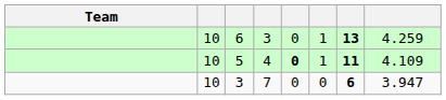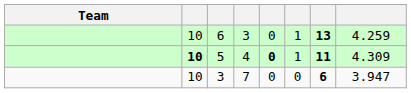5 | column 2: normal -> bold
5 | column 8: 4.109 -> 4.309
